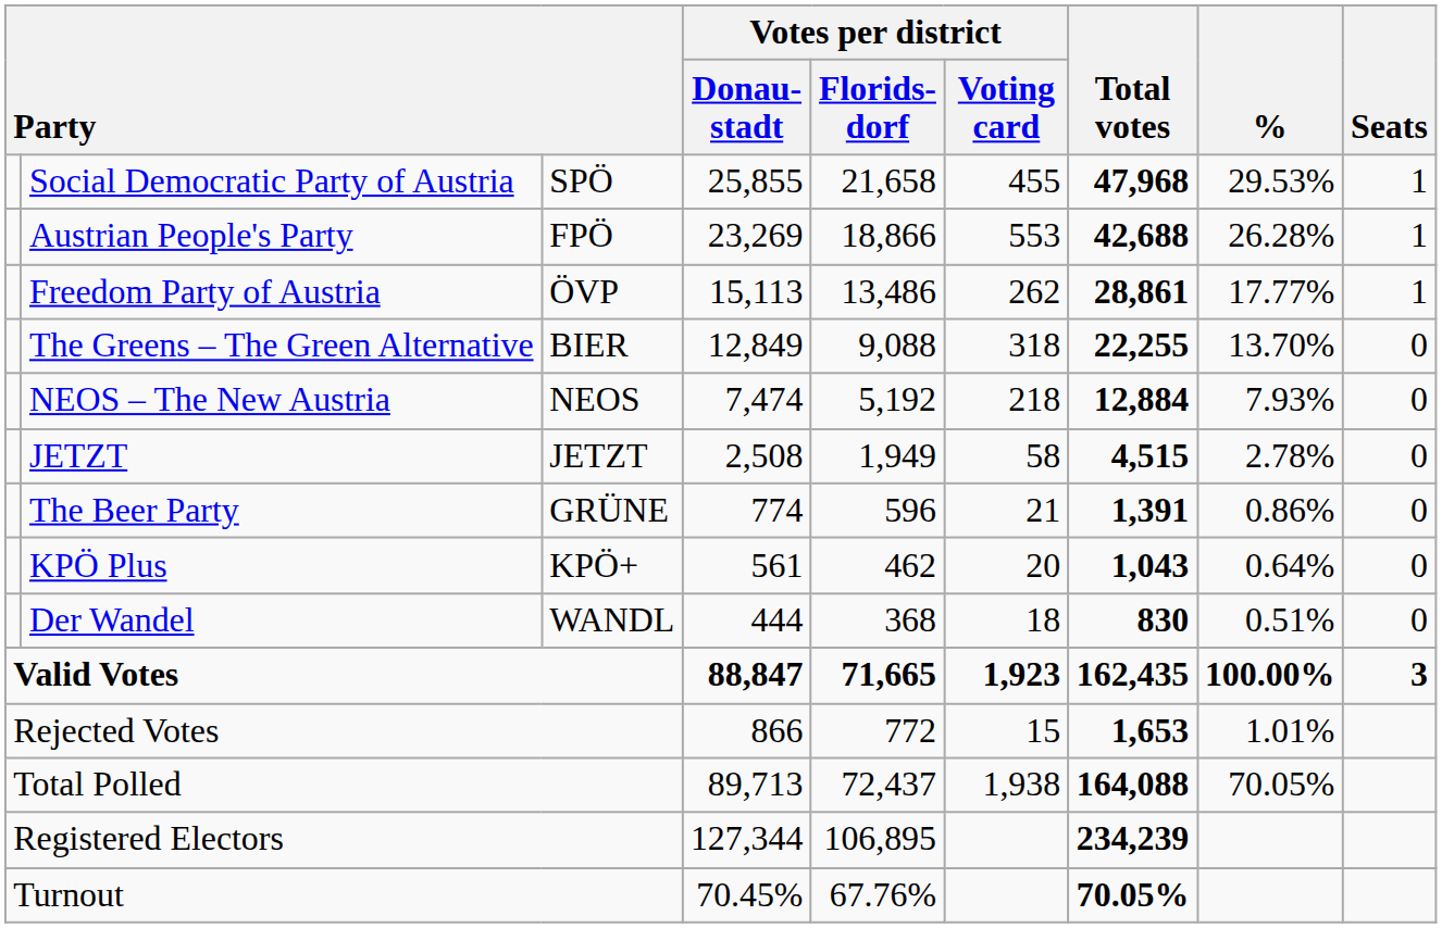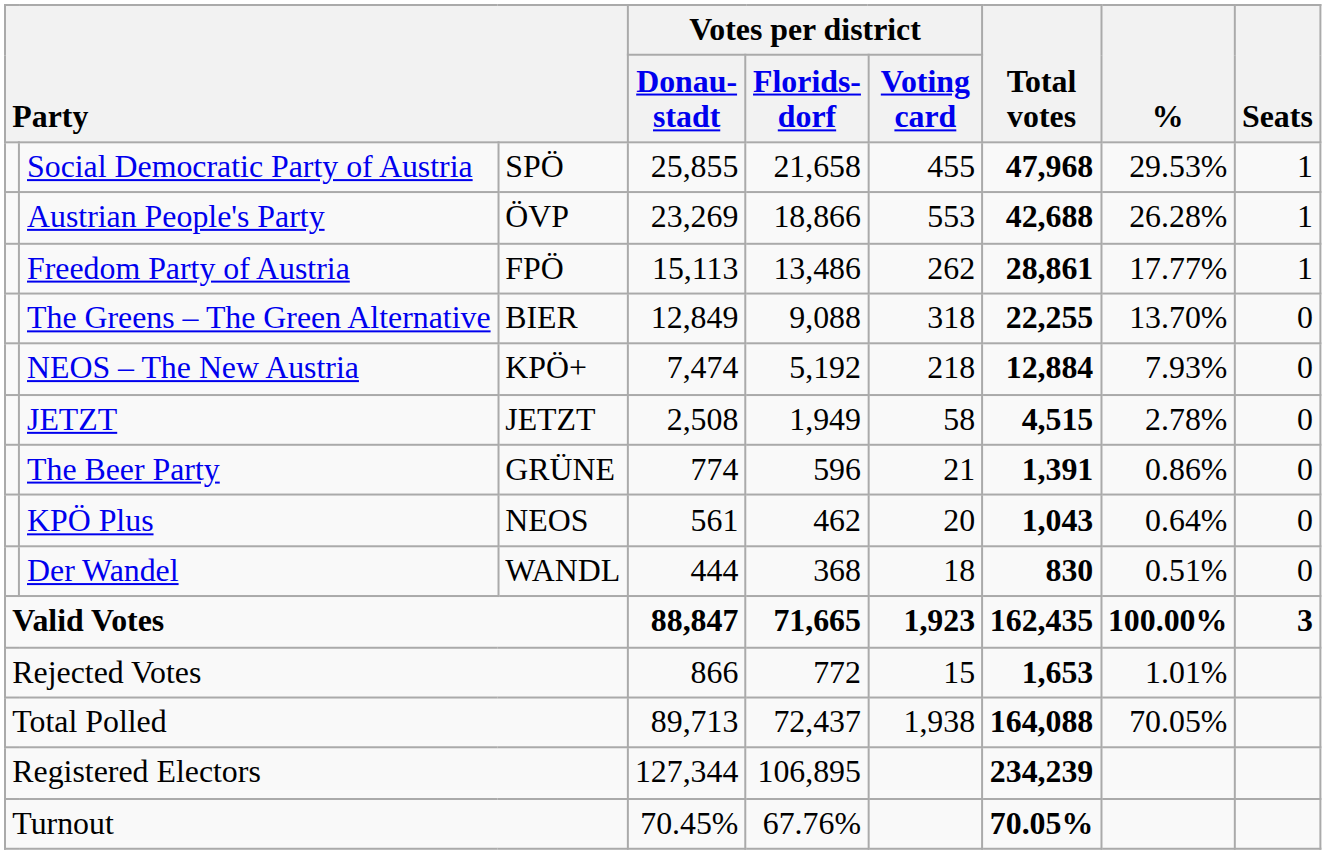Austrian People's Party | column 3: FPÖ -> ÖVP
Freedom Party of Austria | column 3: ÖVP -> FPÖ
NEOS – The New Austria | column 3: NEOS -> KPÖ+
KPÖ Plus | column 3: KPÖ+ -> NEOS
